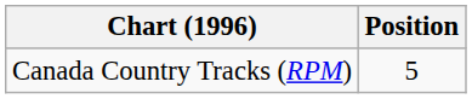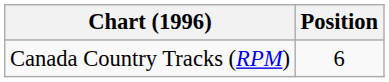Canada Country Tracks (RPM) | Position: 5 -> 6
